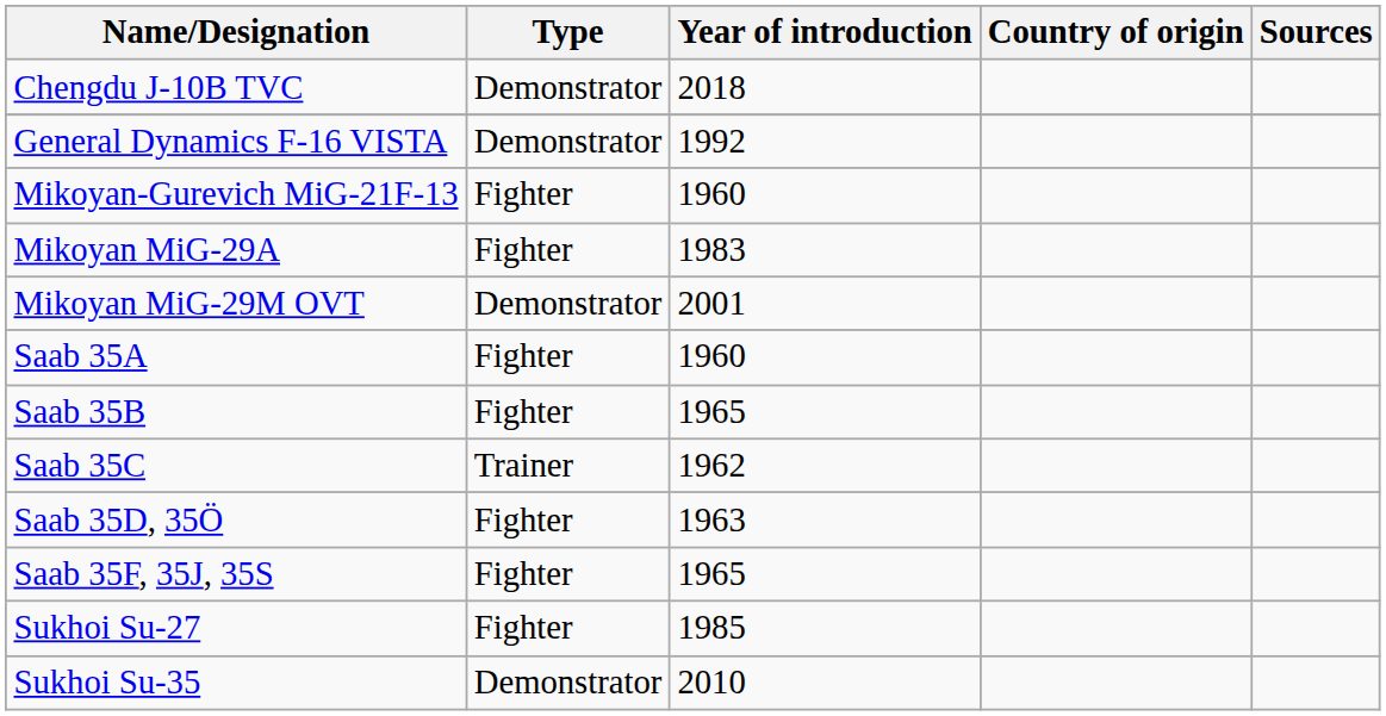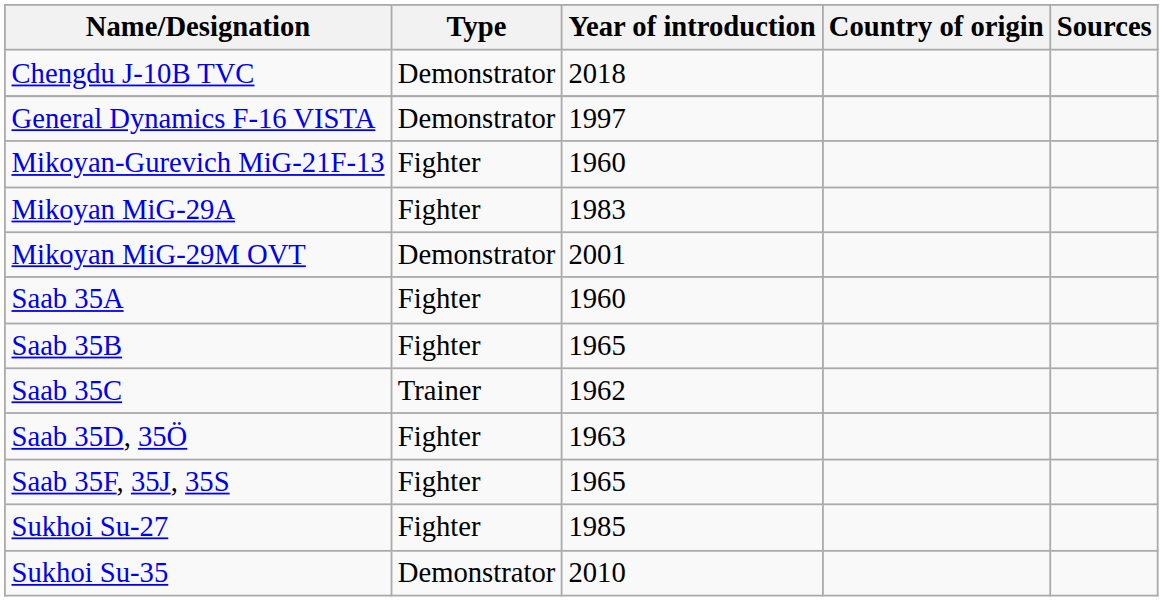General Dynamics F-16 VISTA | Year of introduction: 1992 -> 1997
